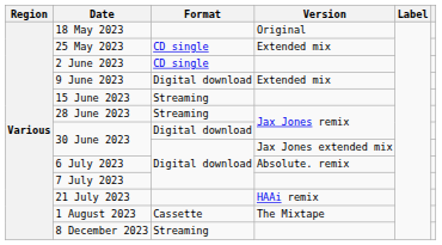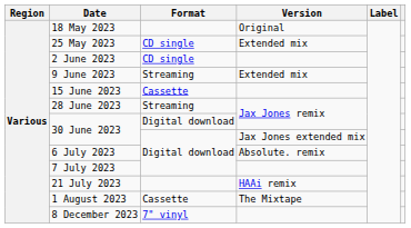9 June 2023 | Format: Digital download -> Streaming
15 June 2023 | Format: Streaming -> Cassette
8 December 2023 | Format: Streaming -> 7" vinyl
